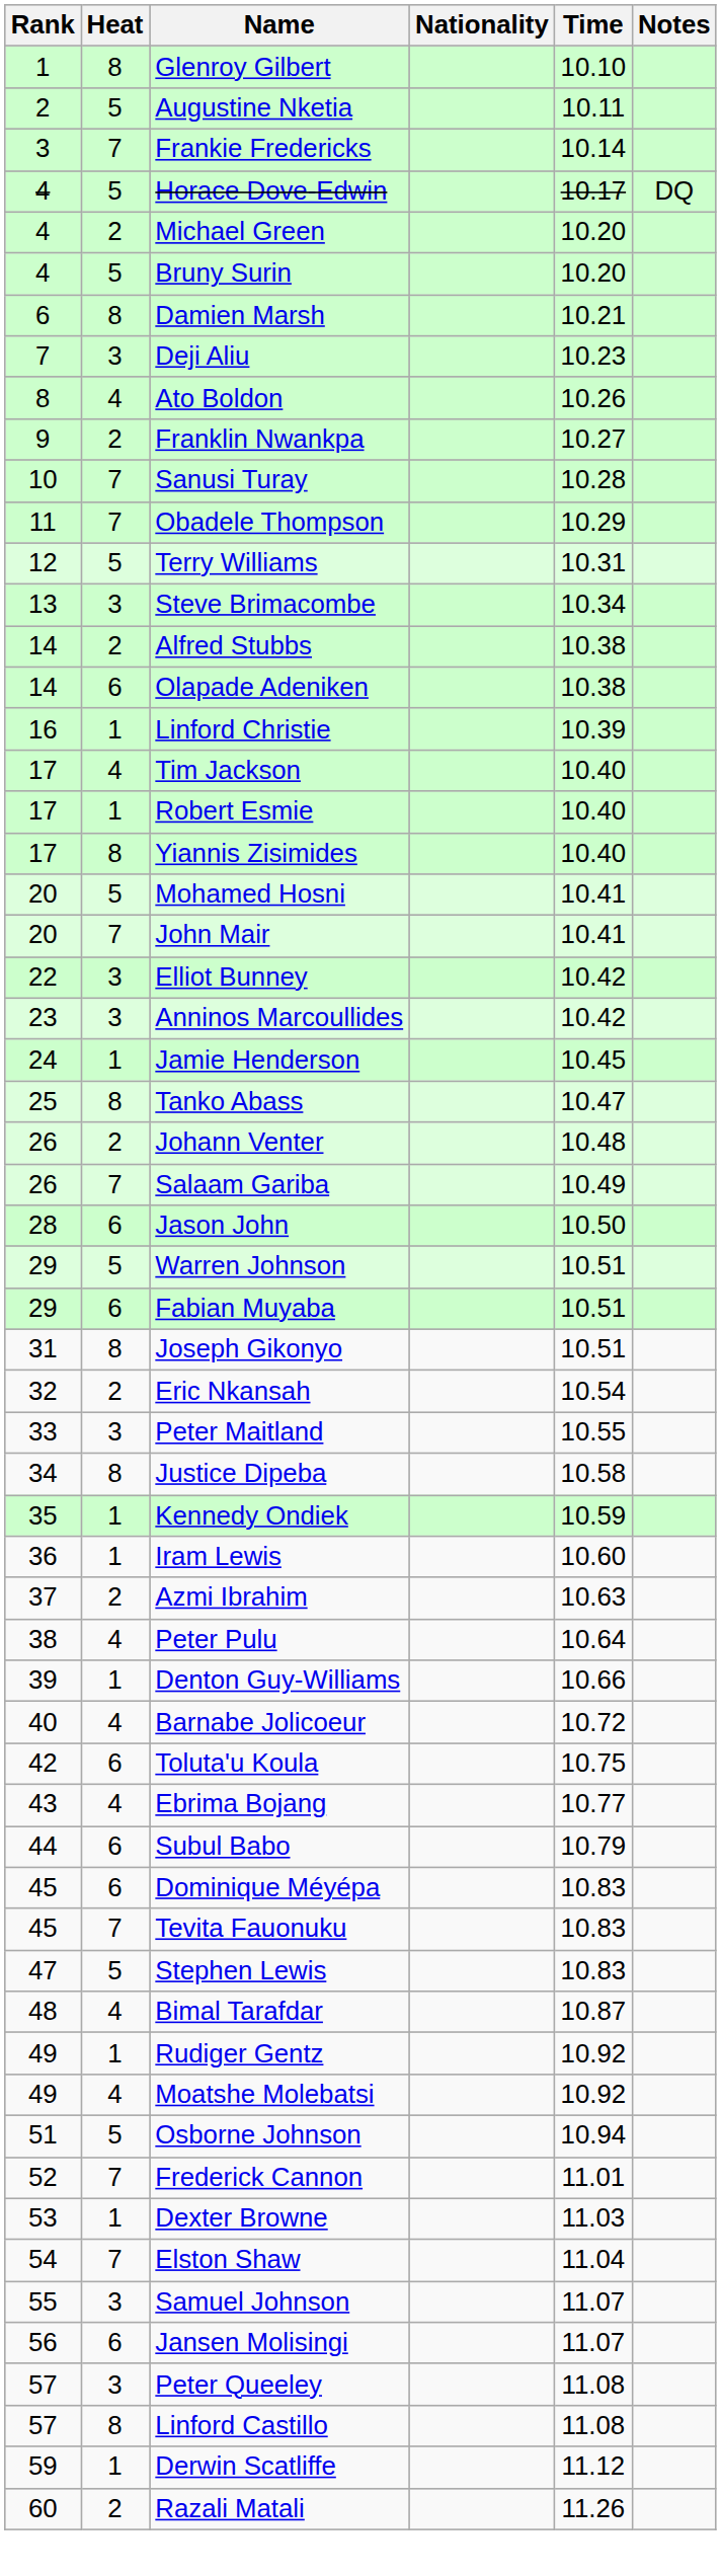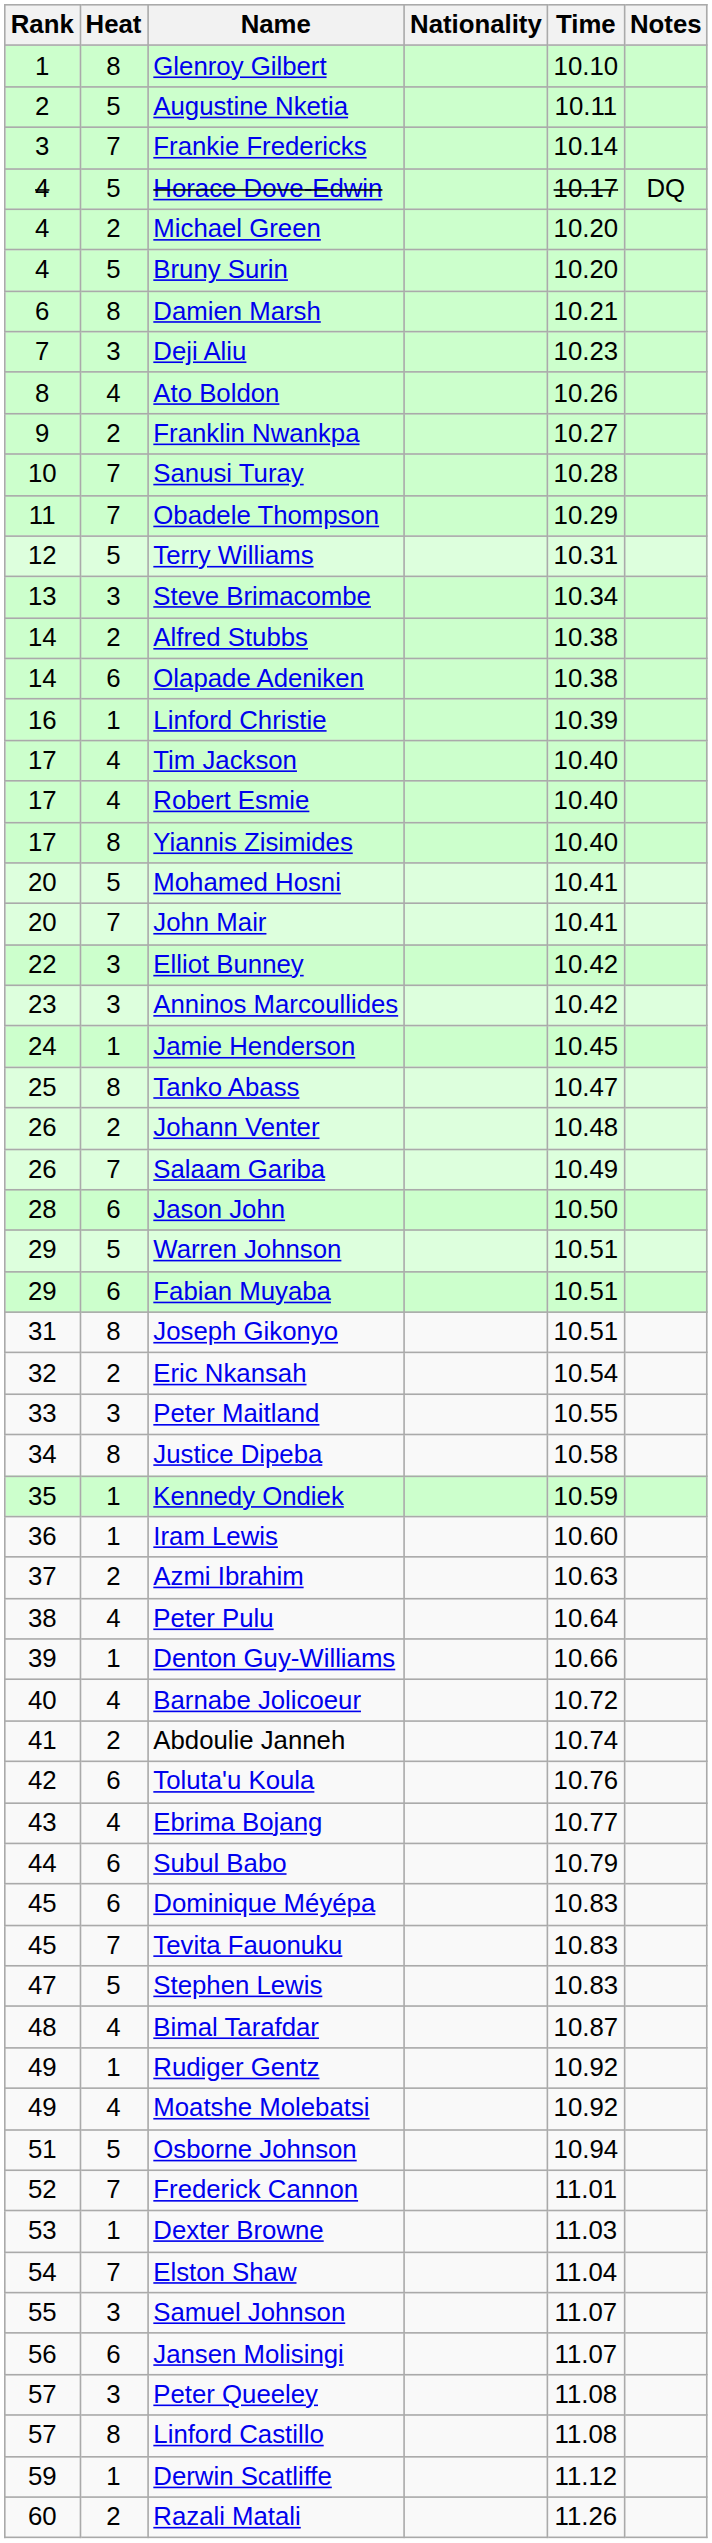Robert Esmie | Heat: 1 -> 4
+ row: 41 | 2 | Abdoulie Janneh | 10.74
Toluta'u Koula | Time: 10.75 -> 10.76
